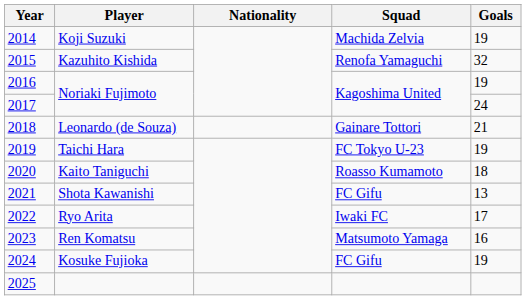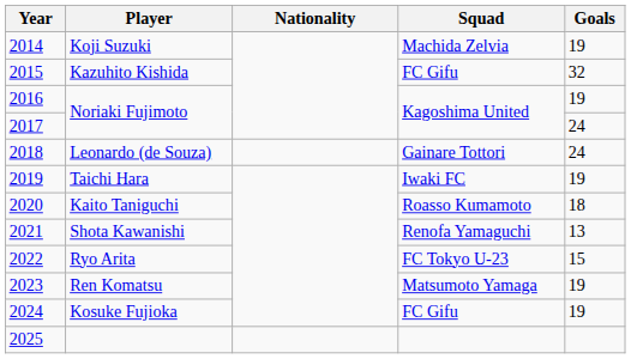Kazuhito Kishida | Squad: Renofa Yamaguchi -> FC Gifu
Leonardo (de Souza) | Goals: 21 -> 24
Taichi Hara | Squad: FC Tokyo U-23 -> Iwaki FC
Shota Kawanishi | Squad: FC Gifu -> Renofa Yamaguchi
Ryo Arita | Squad: Iwaki FC -> FC Tokyo U-23
Ryo Arita | Goals: 17 -> 15
Ren Komatsu | Goals: 16 -> 19
